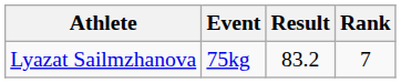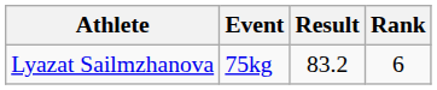Lyazat Sailmzhanova | Rank: 7 -> 6
